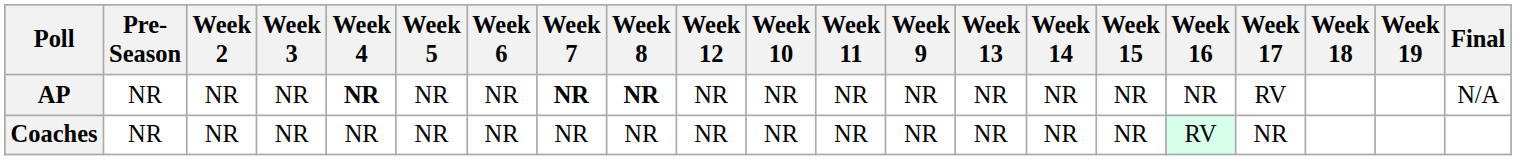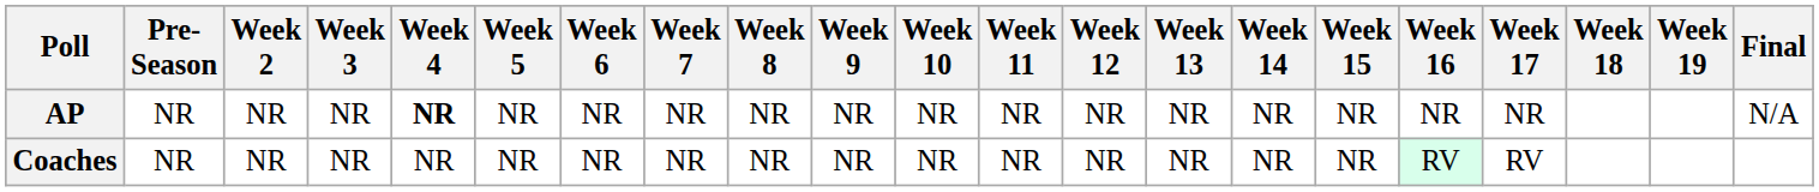columns swapped: Week 9 <-> Week 12
AP | Week 7: bold -> normal
AP | Week 8: bold -> normal
AP | Week 17: RV -> NR
Coaches | Week 17: NR -> RV
